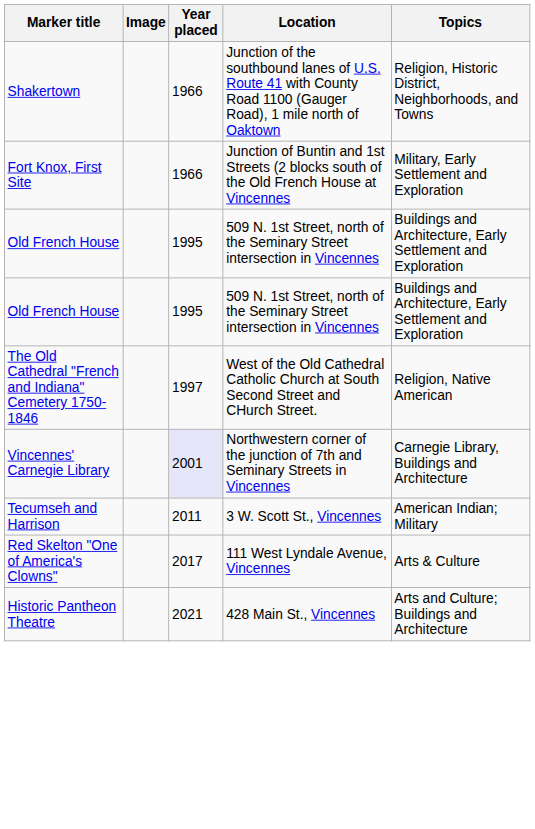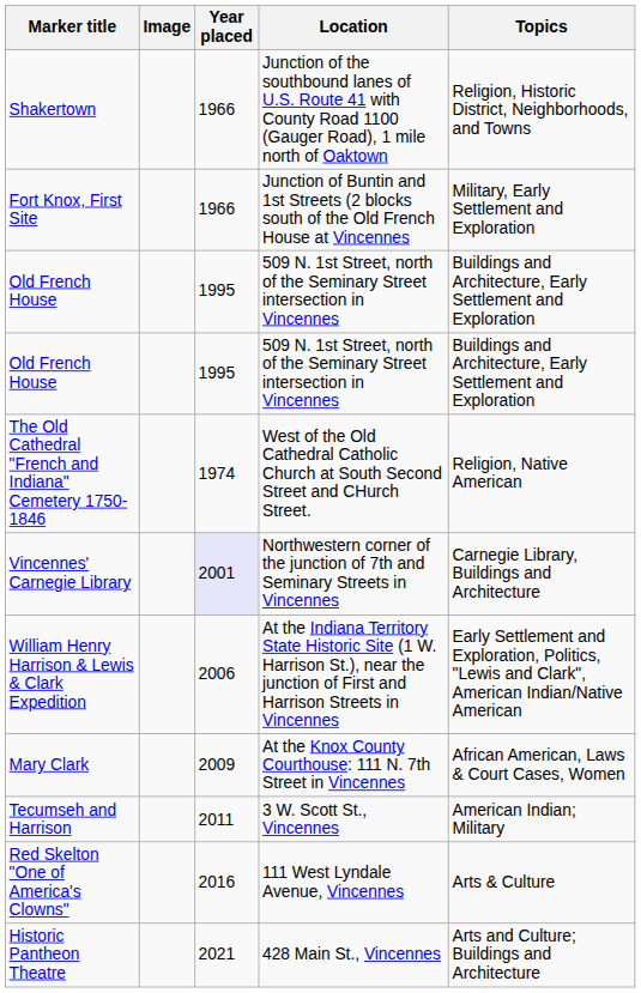The Old Cathedral "French and Indiana" Cemetery 1750-1846 | Year placed: 1997 -> 1974
+ row: William Henry Harrison & Lewis & Clark Expedition | 2006 | At the Indiana Territory State Historic Site (1 W. Harrison St.), near the junction of First and Harrison Streets in Vincennes | Early Settlement and Exploration, Politics, "Lewis and Clark", American Indian/Native American
+ row: Mary Clark | 2009 | At the Knox County Courthouse: 111 N. 7th Street in Vincennes | African American, Laws & Court Cases, Women
Red Skelton "One of America's Clowns" | Year placed: 2017 -> 2016
